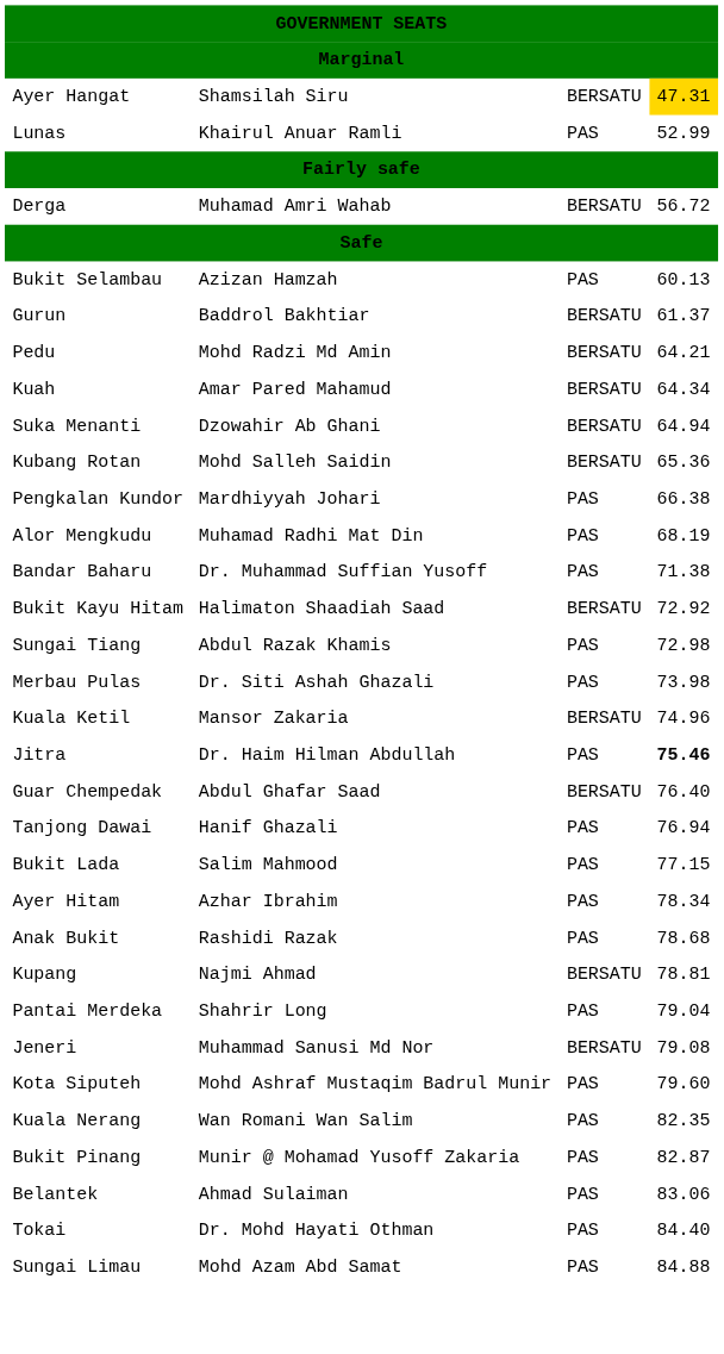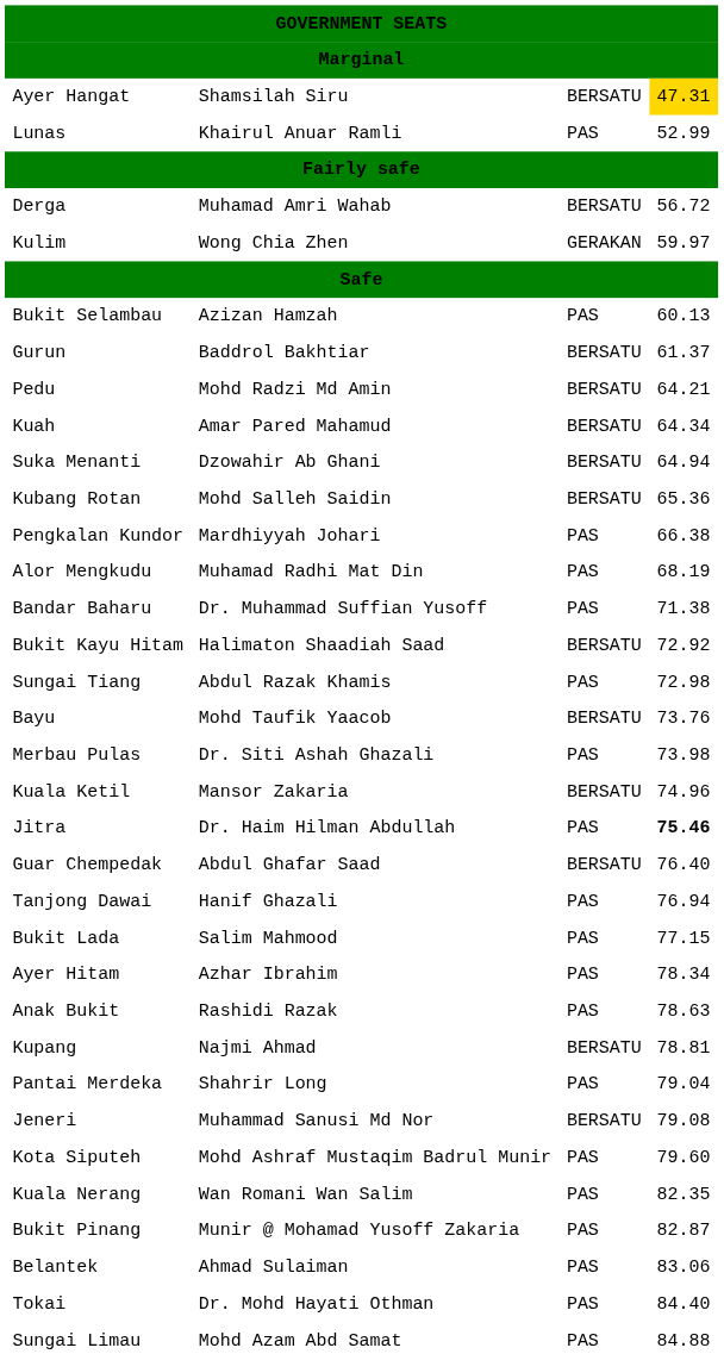+ row: Kulim | Wong Chia Zhen | GERAKAN | 59.97
+ row: Bayu | Mohd Taufik Yaacob | BERSATU | 73.76
Anak Bukit | column 4: 78.68 -> 78.63
